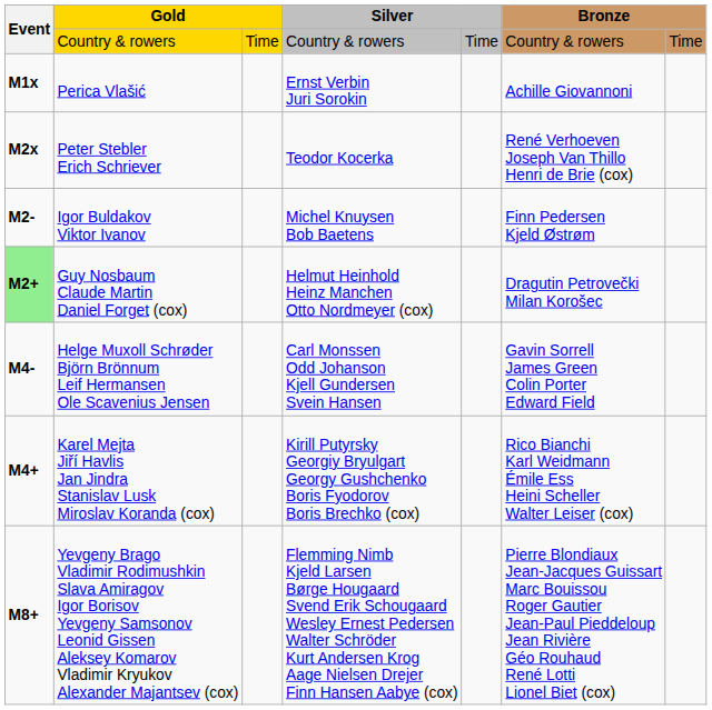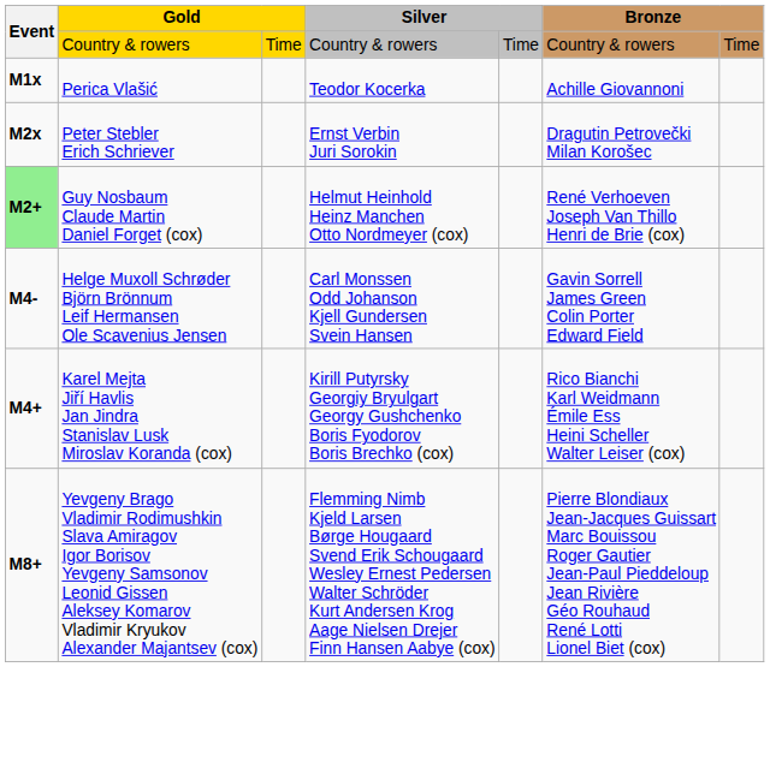Perica Vlašić | column 4: Ernst Verbin Juri Sorokin -> Teodor Kocerka
Peter Stebler Erich Schriever | column 4: Teodor Kocerka -> Ernst Verbin Juri Sorokin
Peter Stebler Erich Schriever | column 6: René Verhoeven Joseph Van Thillo Henri de Brie (cox) -> Dragutin Petrovečki Milan Korošec
- row: M2- | Igor Buldakov Viktor Ivanov | Michel Knuysen Bob Baetens | Finn Pedersen Kjeld Østrøm
Guy Nosbaum Claude Martin Daniel Forget (cox) | column 6: Dragutin Petrovečki Milan Korošec -> René Verhoeven Joseph Van Thillo Henri de Brie (cox)
